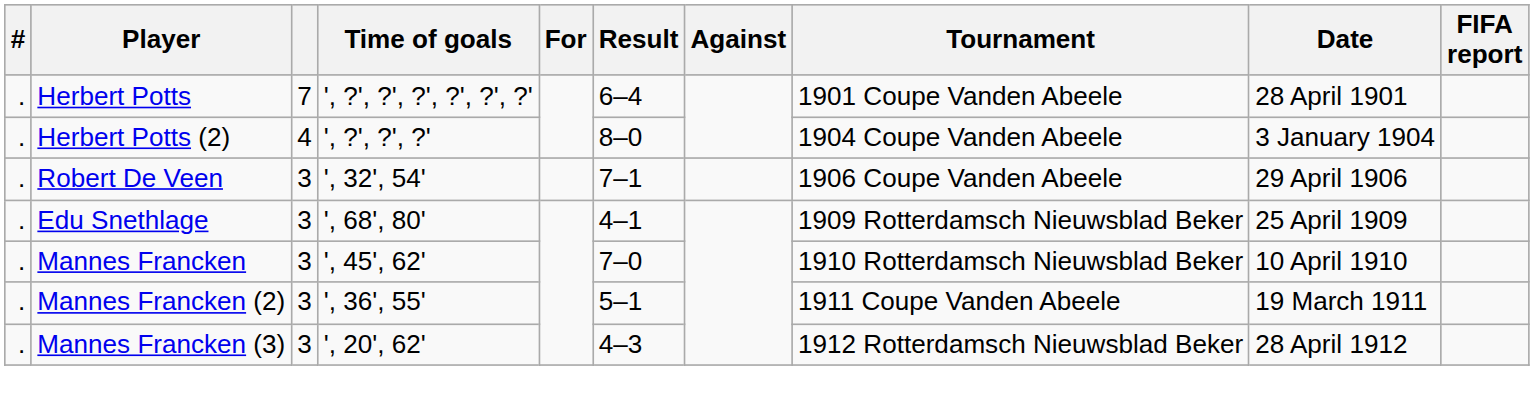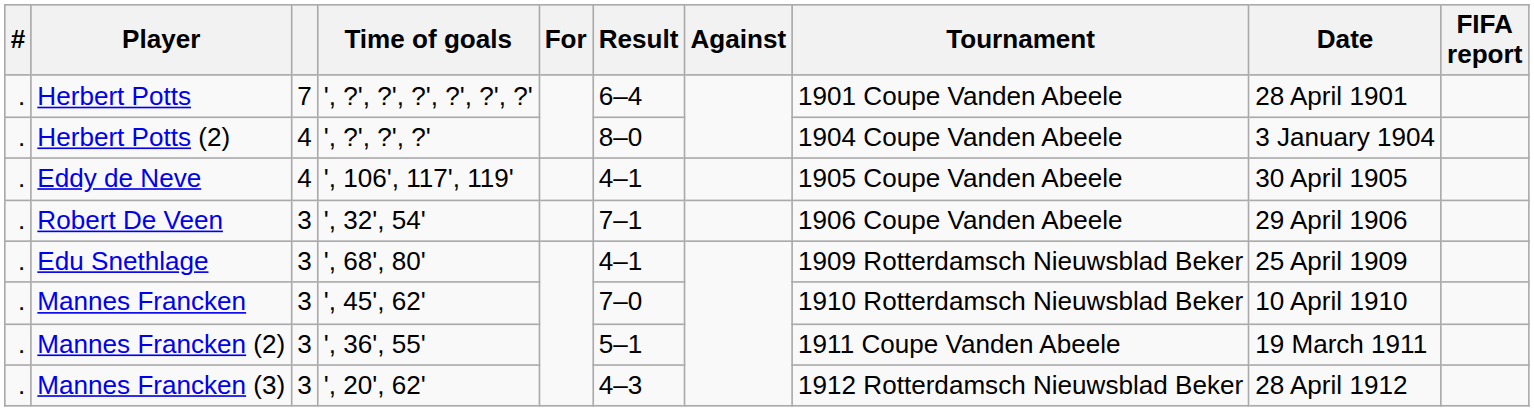+ row: . | Eddy de Neve | 4 | ', 106', 117', 119' | 4–1 | 1905 Coupe Vanden Abeele | 30 April 1905
